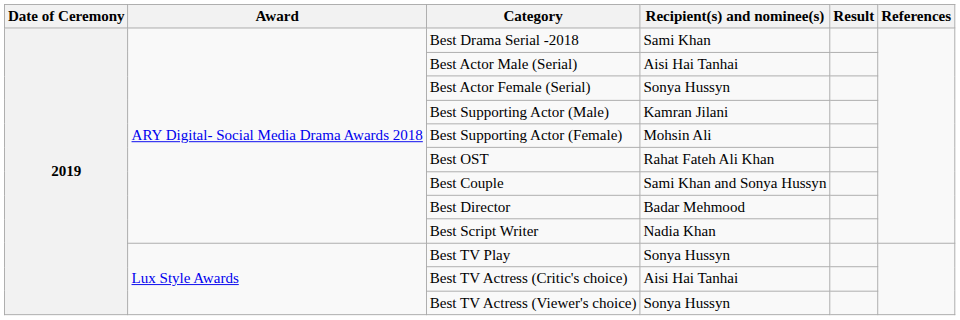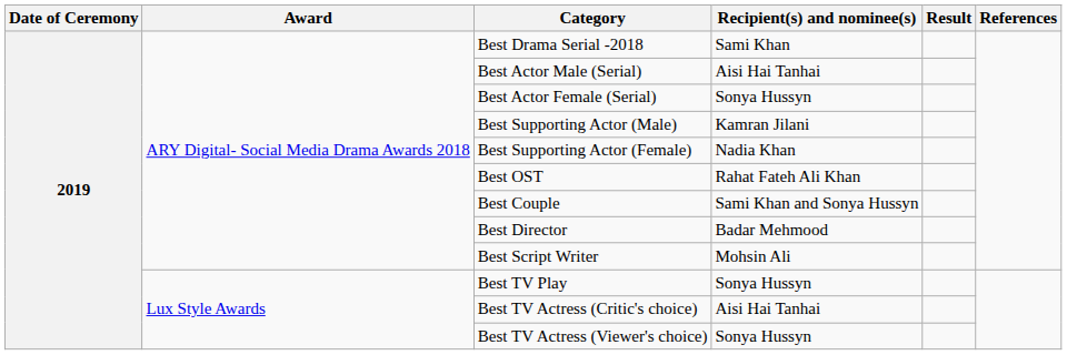Best Supporting Actor (Female) | Recipient(s) and nominee(s): Mohsin Ali -> Nadia Khan
Best Script Writer | Recipient(s) and nominee(s): Nadia Khan -> Mohsin Ali
